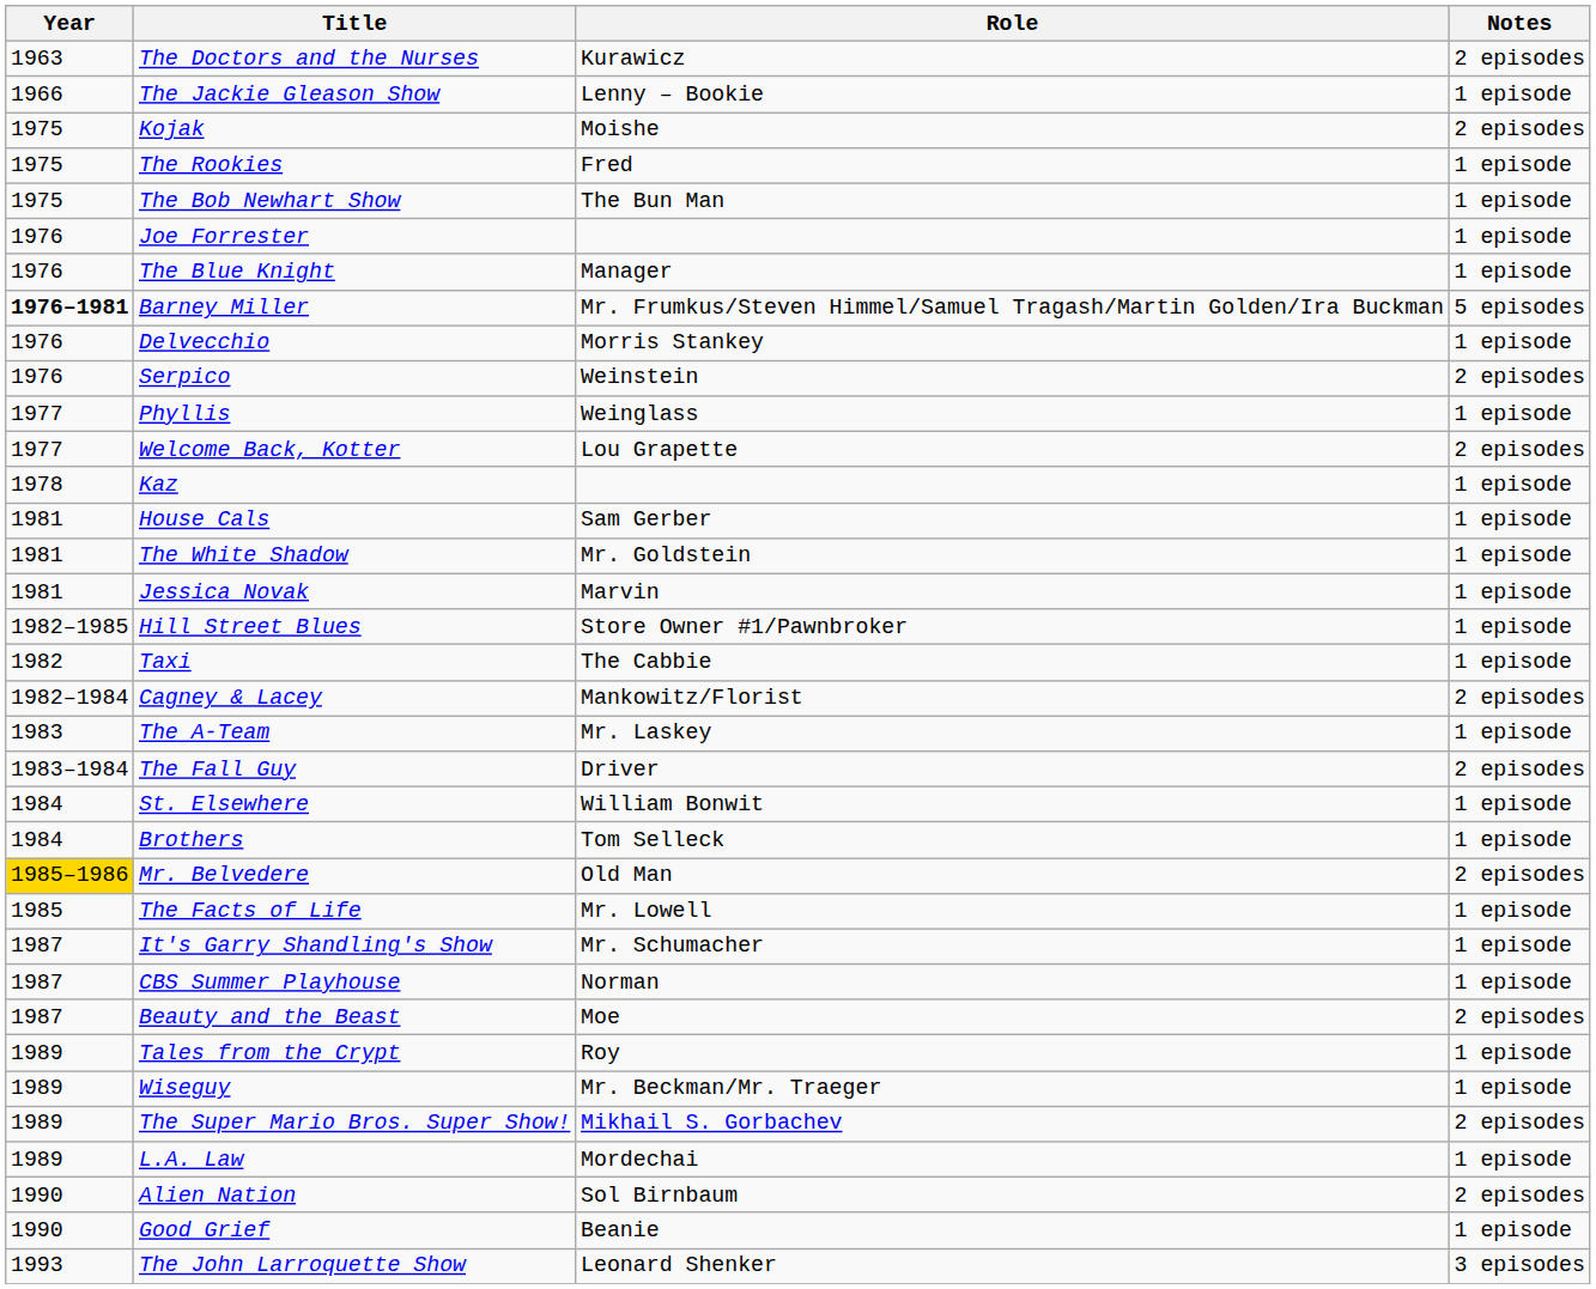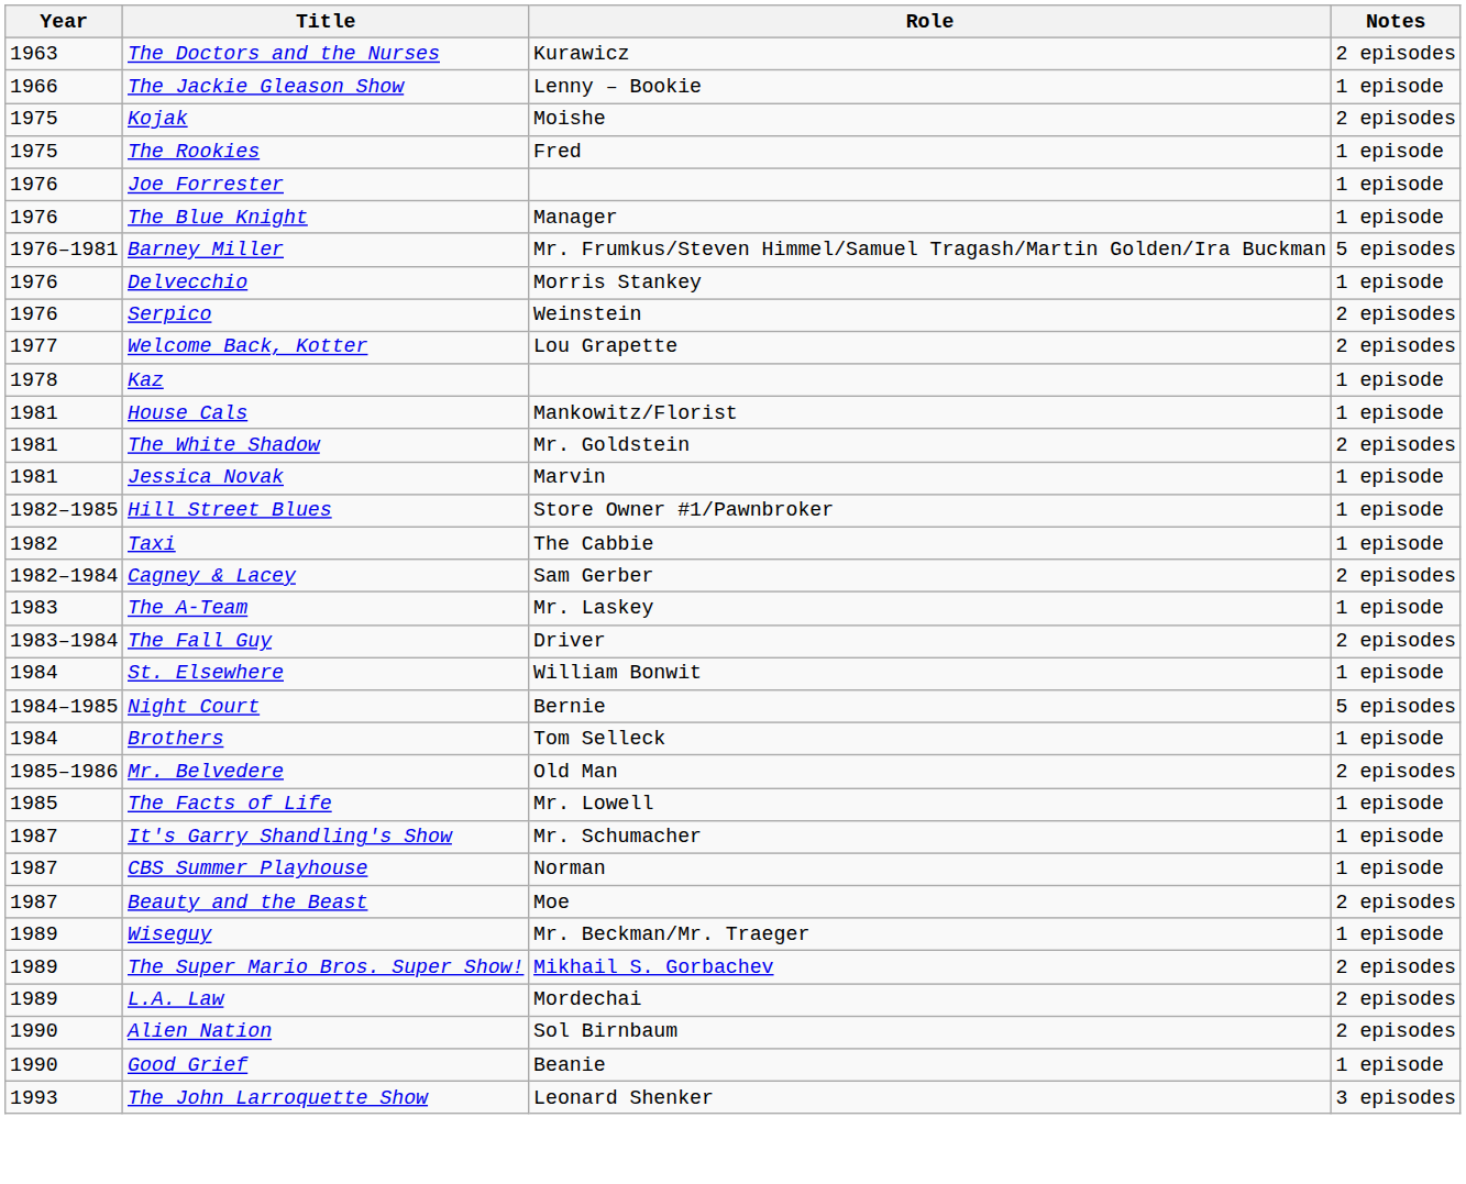- row: 1975 | The Bob Newhart Show | The Bun Man | 1 episode
Barney Miller | Year: bold -> normal
- row: 1977 | Phyllis | Weinglass | 1 episode
House Cals | Role: Sam Gerber -> Mankowitz/Florist
The White Shadow | Notes: 1 episode -> 2 episodes
Cagney & Lacey | Role: Mankowitz/Florist -> Sam Gerber
+ row: 1984–1985 | Night Court | Bernie | 5 episodes
Mr. Belvedere | Year: gold background -> no background
- row: 1989 | Tales from the Crypt | Roy | 1 episode
L.A. Law | Notes: 1 episode -> 2 episodes
